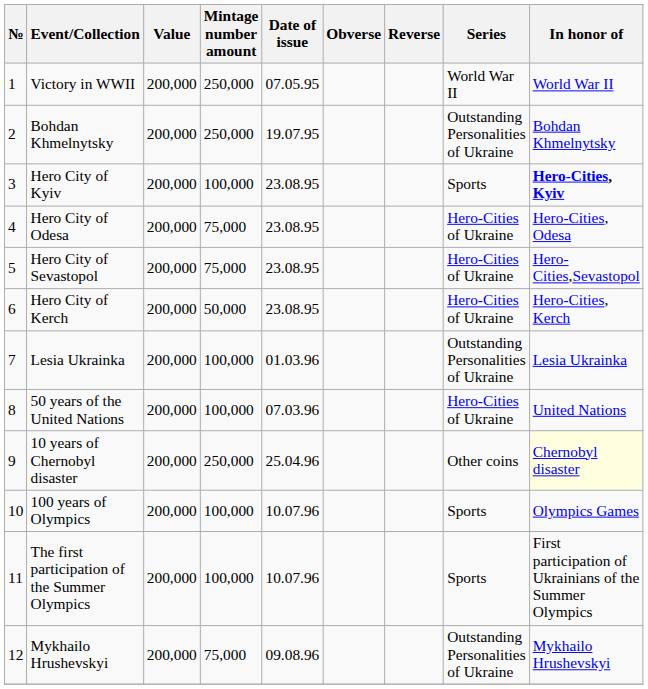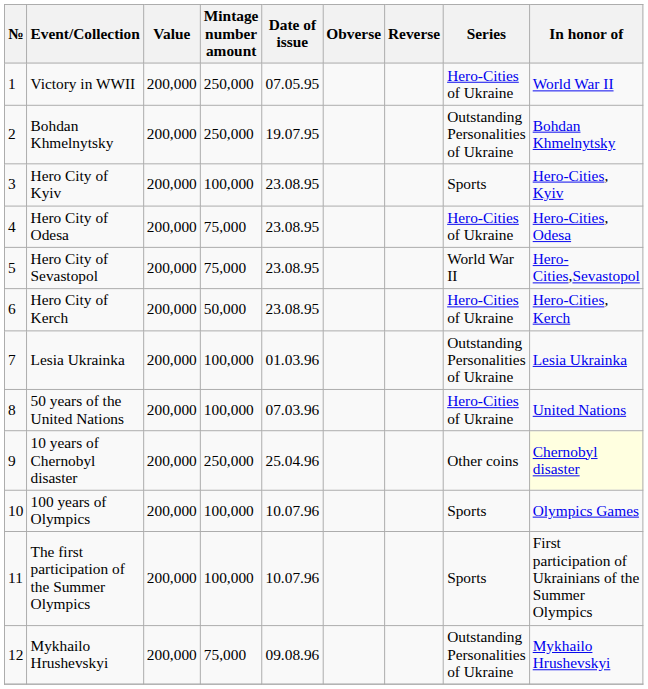Victory in WWII | Series: World War II -> Hero-Cities of Ukraine
Hero City of Kyiv | In honor of: bold -> normal
Hero City of Sevastopol | Series: Hero-Cities of Ukraine -> World War II
